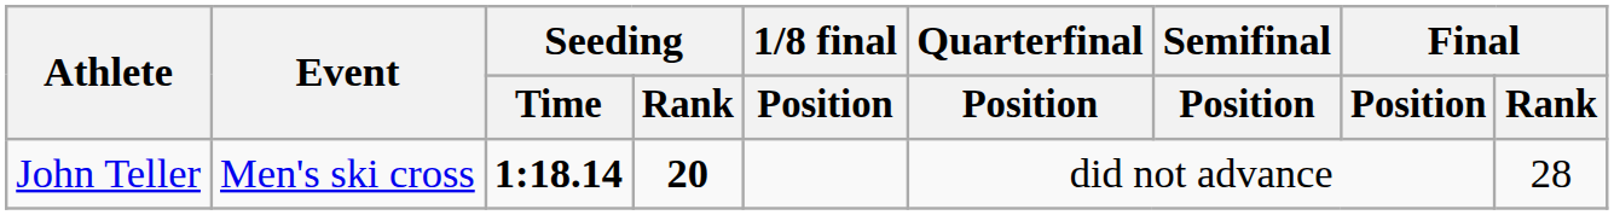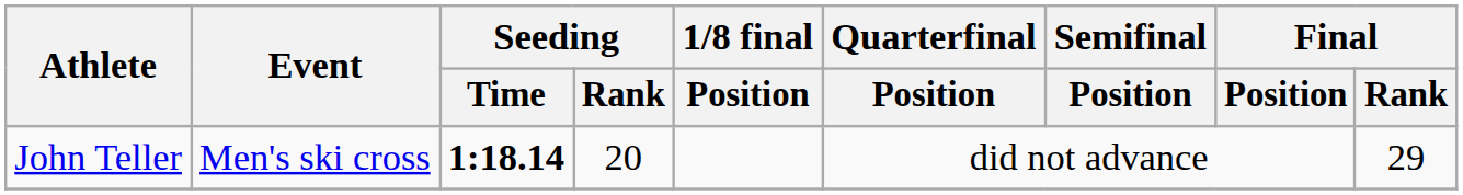John Teller | Seeding / Rank: bold -> normal
John Teller | Final / Rank: 28 -> 29
